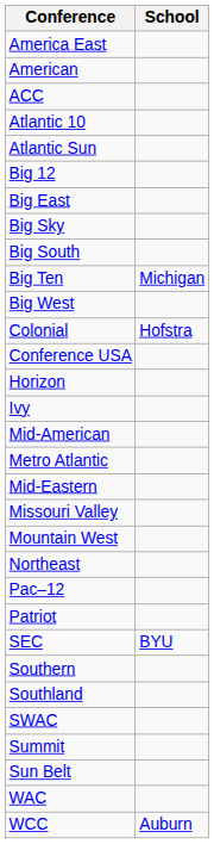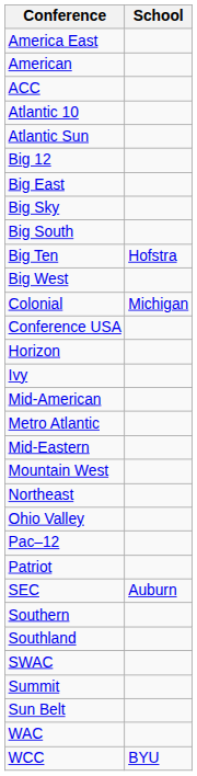Big Ten | School: Michigan -> Hofstra
Colonial | School: Hofstra -> Michigan
- row: Missouri Valley
+ row: Ohio Valley
SEC | School: BYU -> Auburn
WCC | School: Auburn -> BYU
